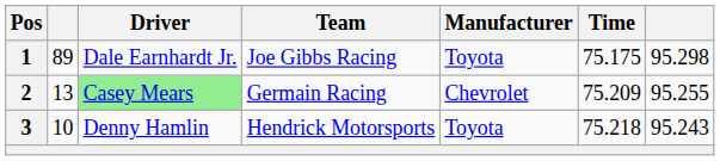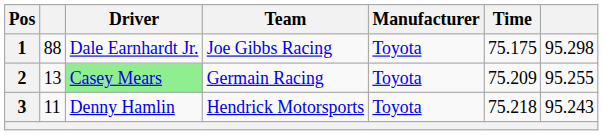1 | column 2: 89 -> 88
2 | Manufacturer: Chevrolet -> Toyota
3 | column 2: 10 -> 11
